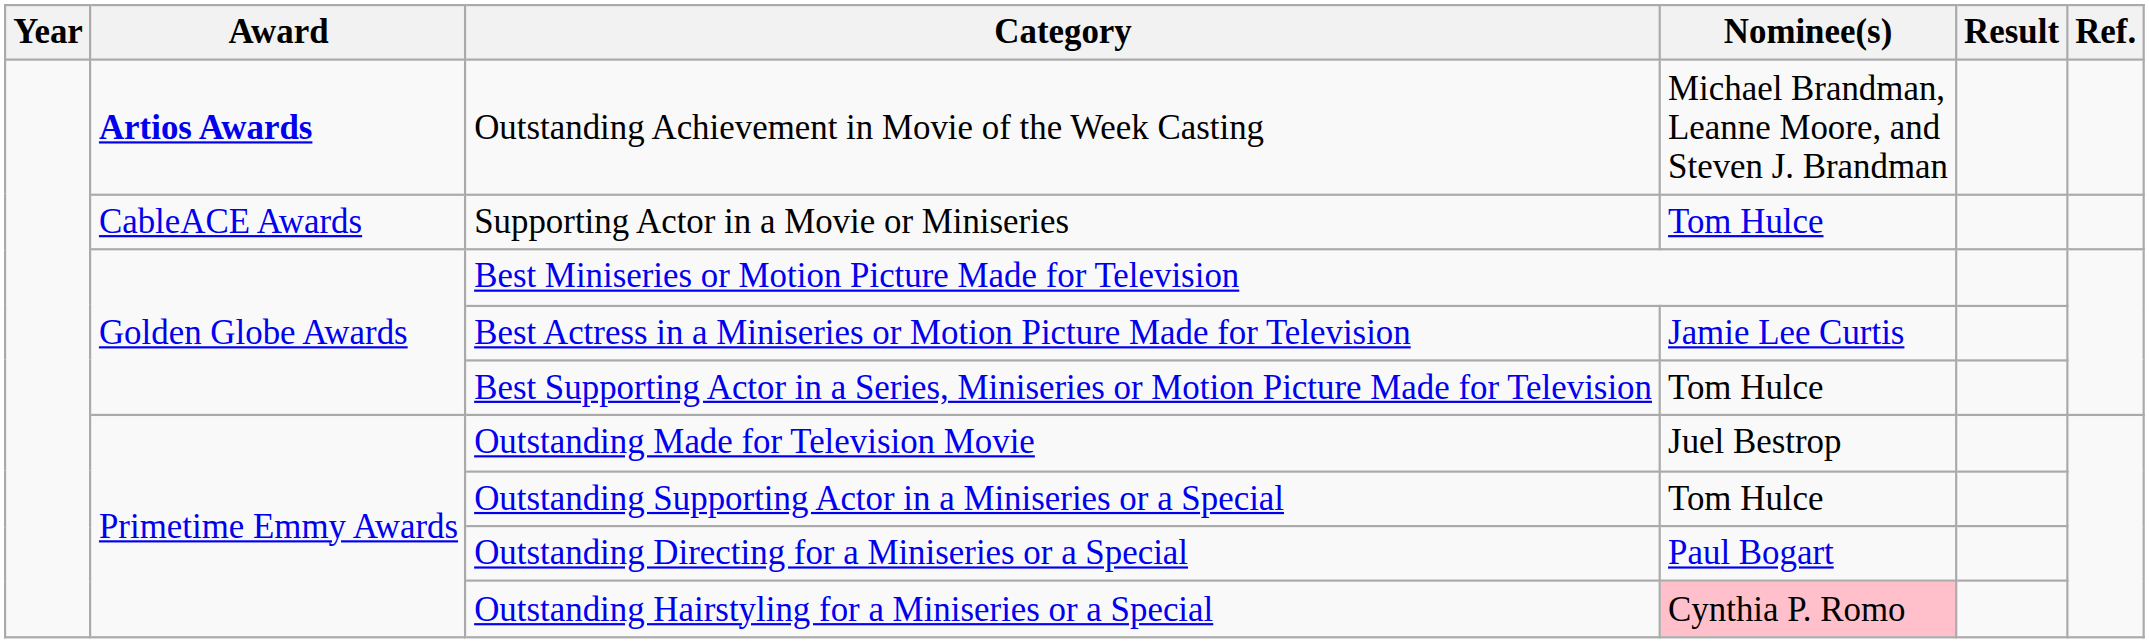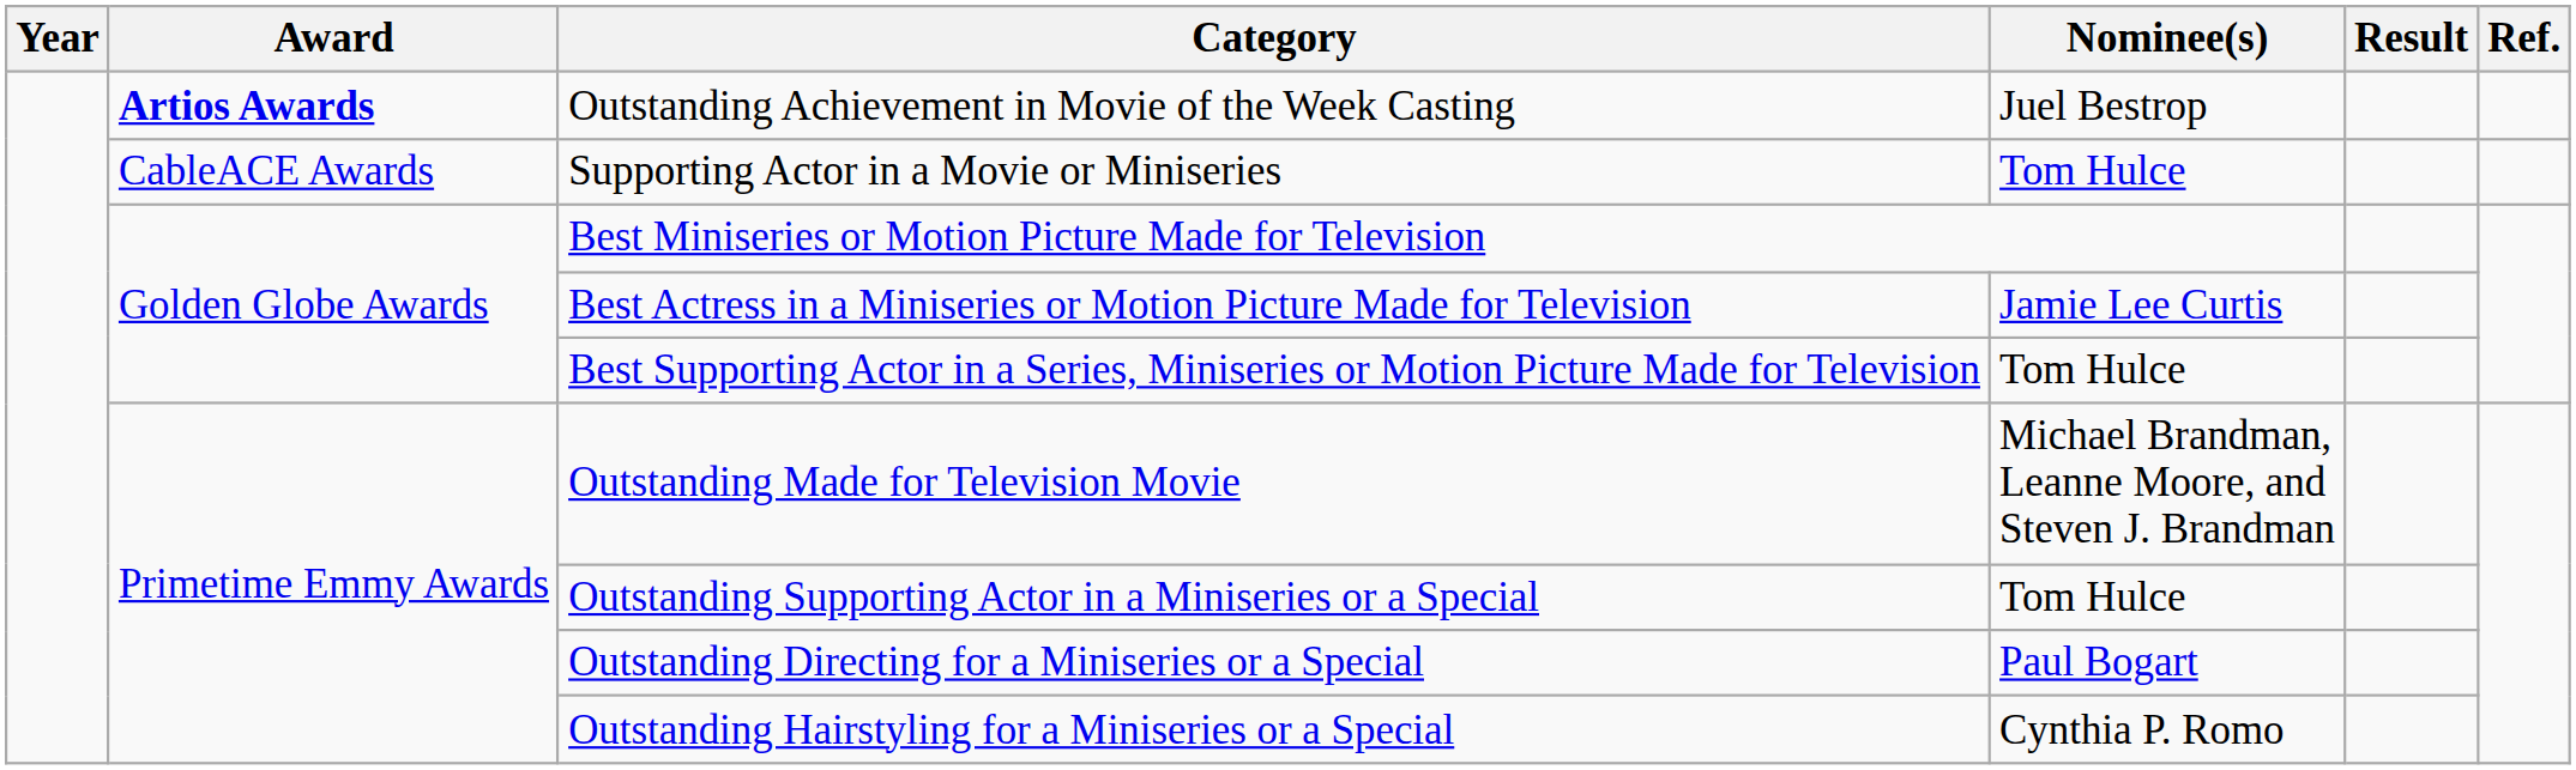Outstanding Achievement in Movie of the Week Casting | Nominee(s): Michael Brandman, Leanne Moore, and Steven J. Brandman -> Juel Bestrop
Outstanding Made for Television Movie | Nominee(s): Juel Bestrop -> Michael Brandman, Leanne Moore, and Steven J. Brandman
Outstanding Hairstyling for a Miniseries or a Special | Nominee(s): pink background -> no background
